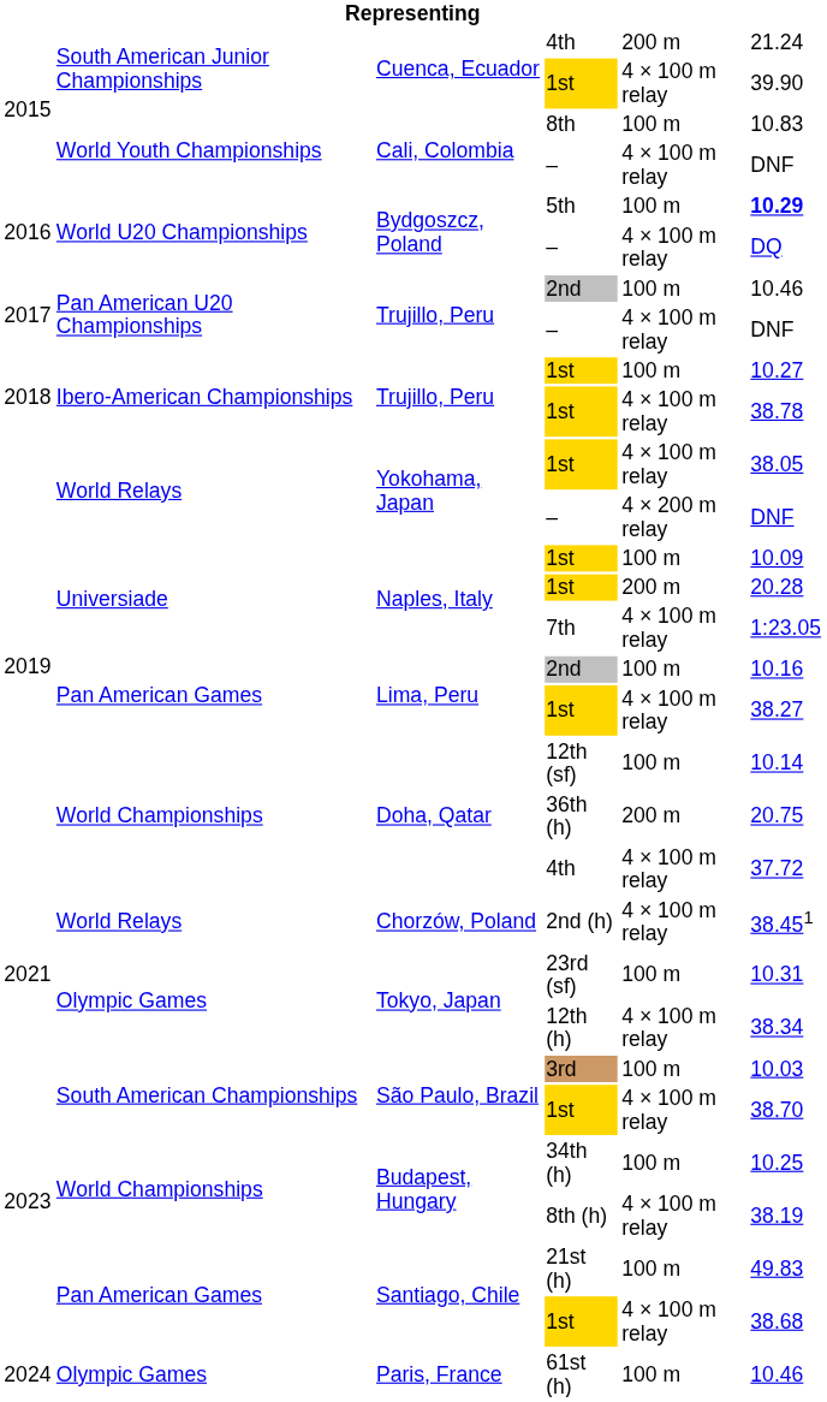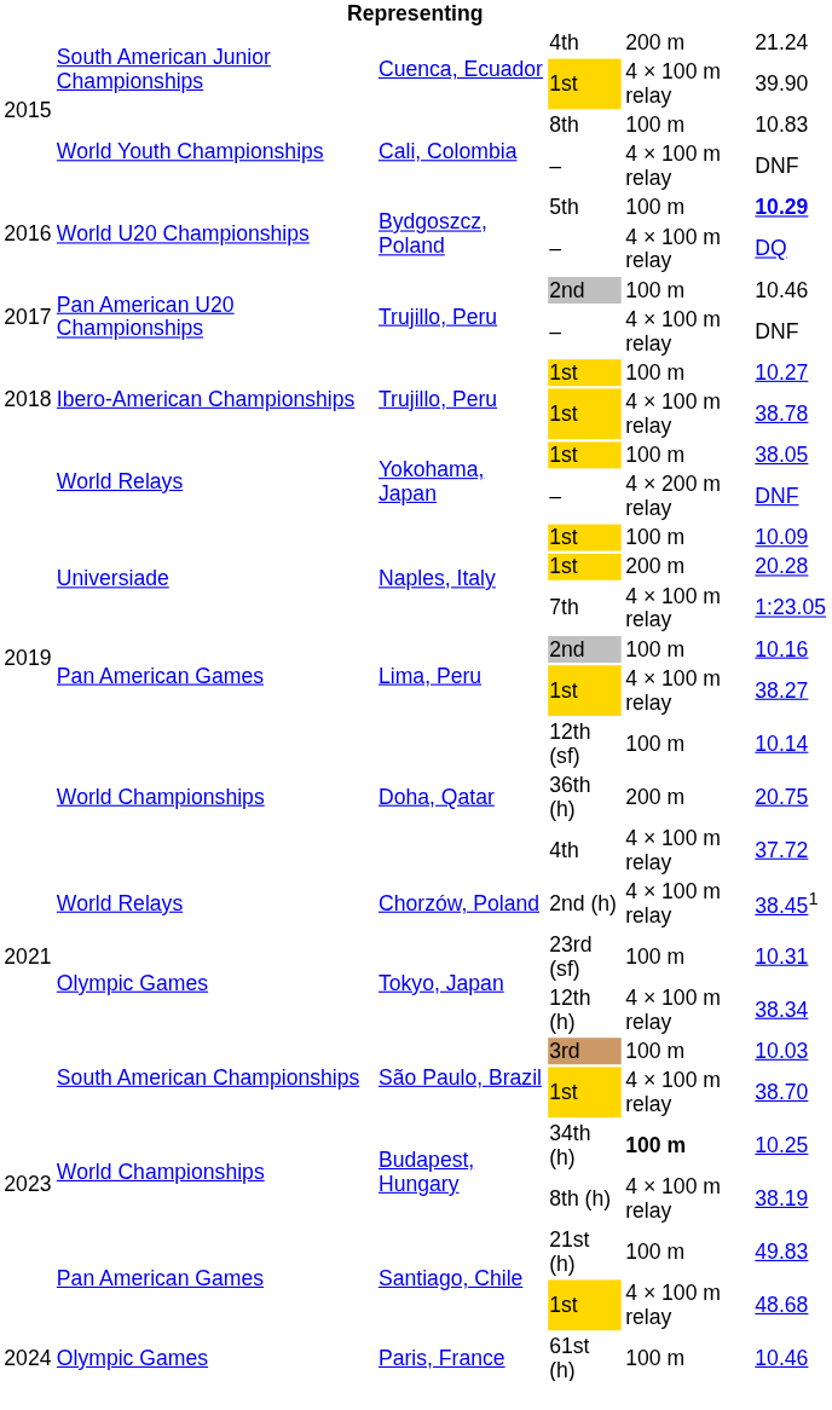Yokohama, Japan / 1st | column 5: 4 × 100 m relay -> 100 m
34th (h) | column 5: normal -> bold
Santiago, Chile / 1st | column 6: 38.68 -> 48.68
